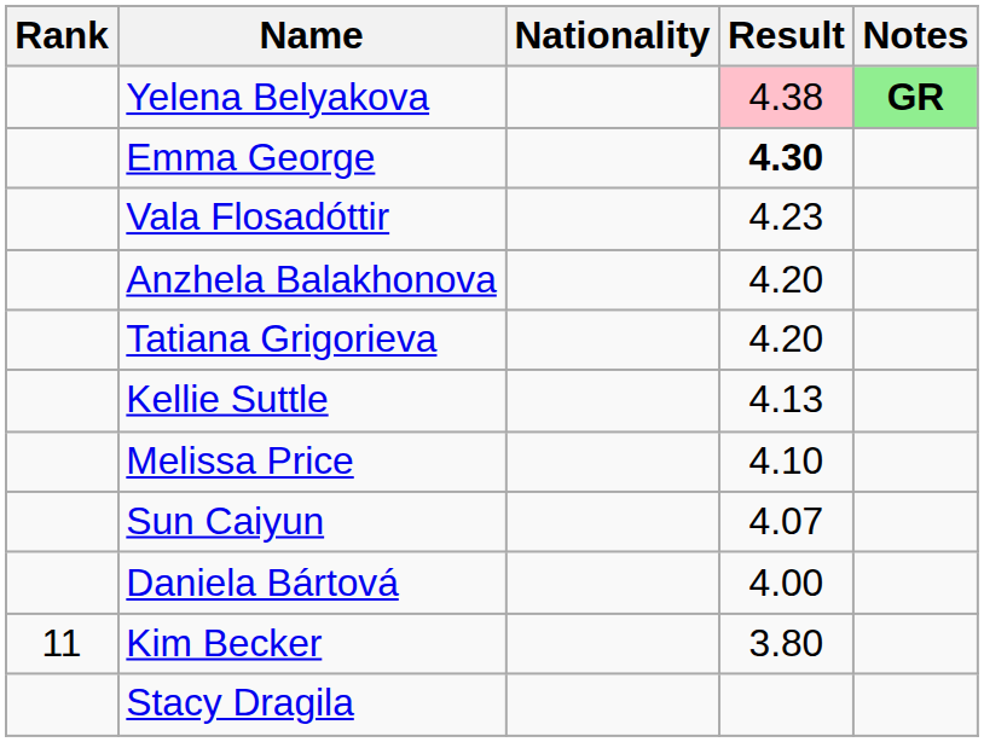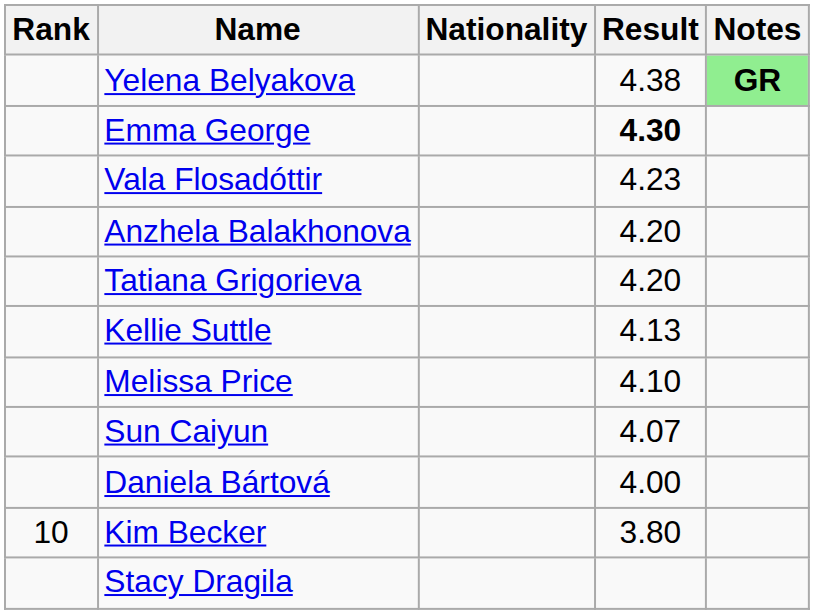Yelena Belyakova | Result: pink background -> no background
Kim Becker | Rank: 11 -> 10
